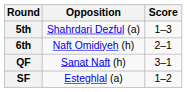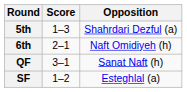columns swapped: Opposition <-> Score
